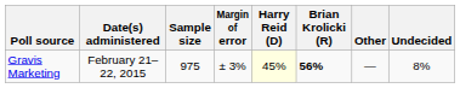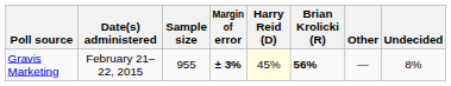Gravis Marketing | Sample size: 975 -> 955
Gravis Marketing | Margin of error: normal -> bold
